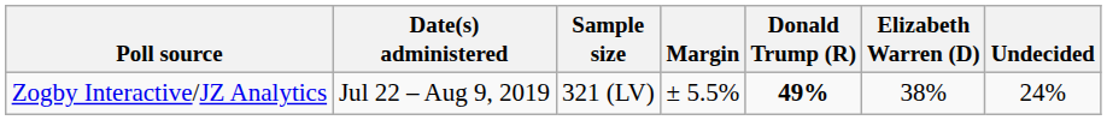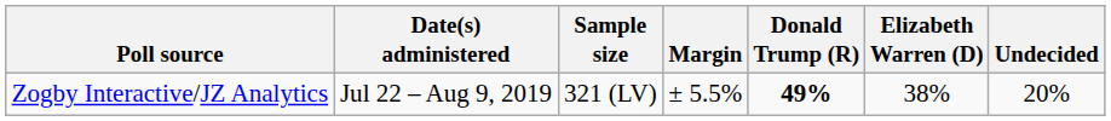Zogby Interactive/JZ Analytics | Undecided: 24% -> 20%
